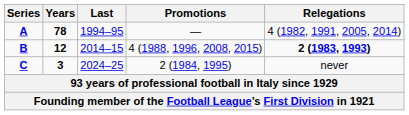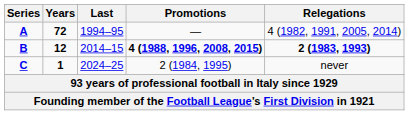A | Years: 78 -> 72
B | Promotions: normal -> bold
C | Years: 3 -> 1
